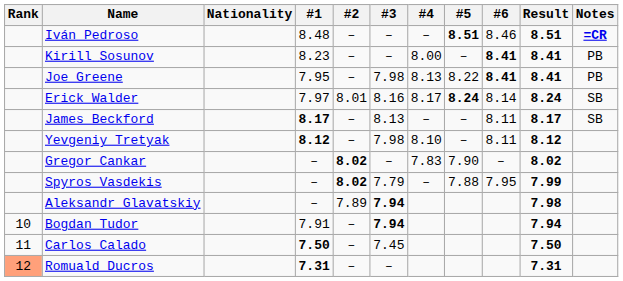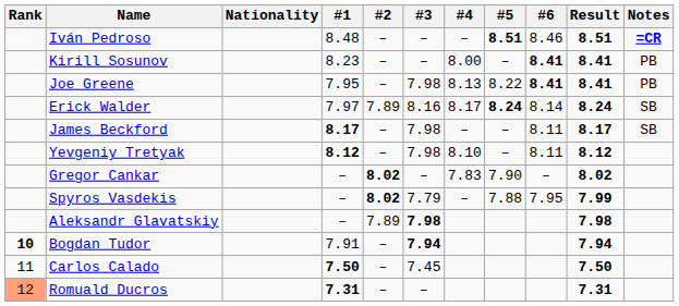Erick Walder | #2: 8.01 -> 7.89
James Beckford | #3: 8.13 -> 7.98
Aleksandr Glavatskiy | #3: 7.94 -> 7.98
Bogdan Tudor | Rank: normal -> bold
